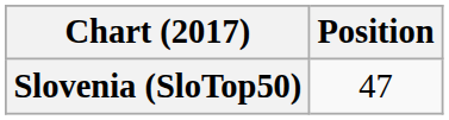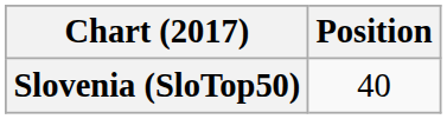Slovenia (SloTop50) | Position: 47 -> 40
